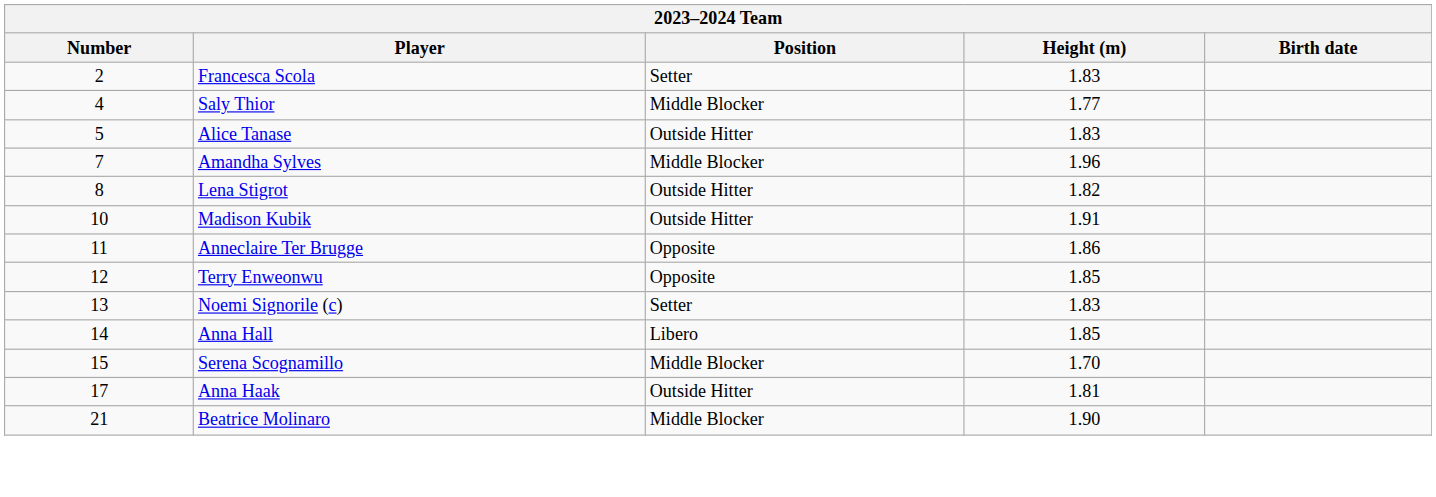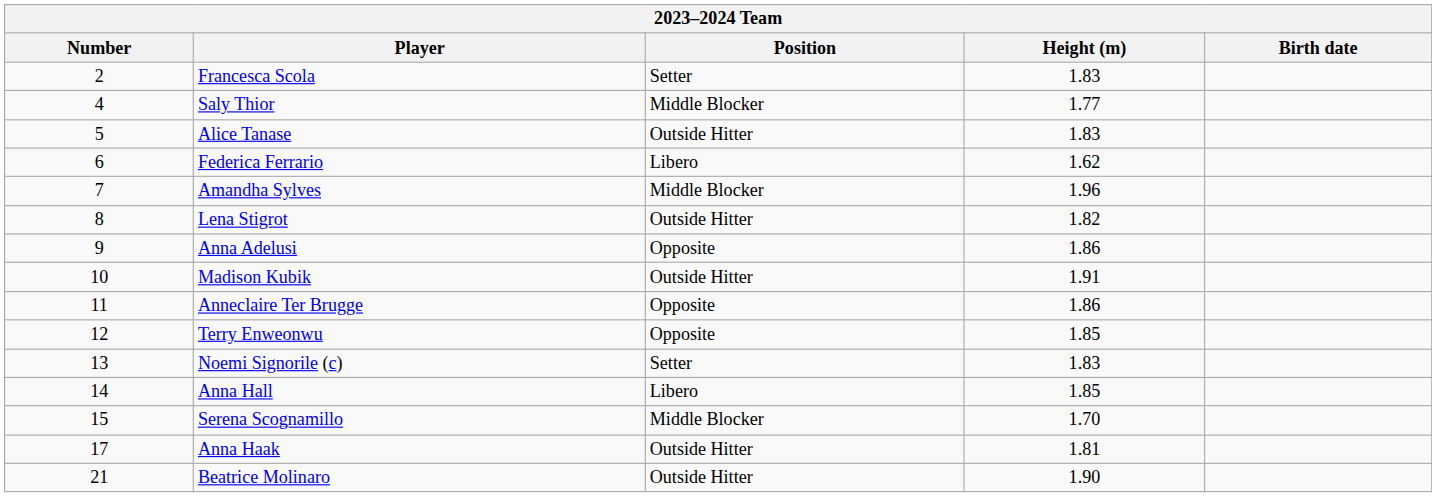+ row: 6 | Federica Ferrario | Libero | 1.62
+ row: 9 | Anna Adelusi | Opposite | 1.86
Beatrice Molinaro | Position: Middle Blocker -> Outside Hitter
